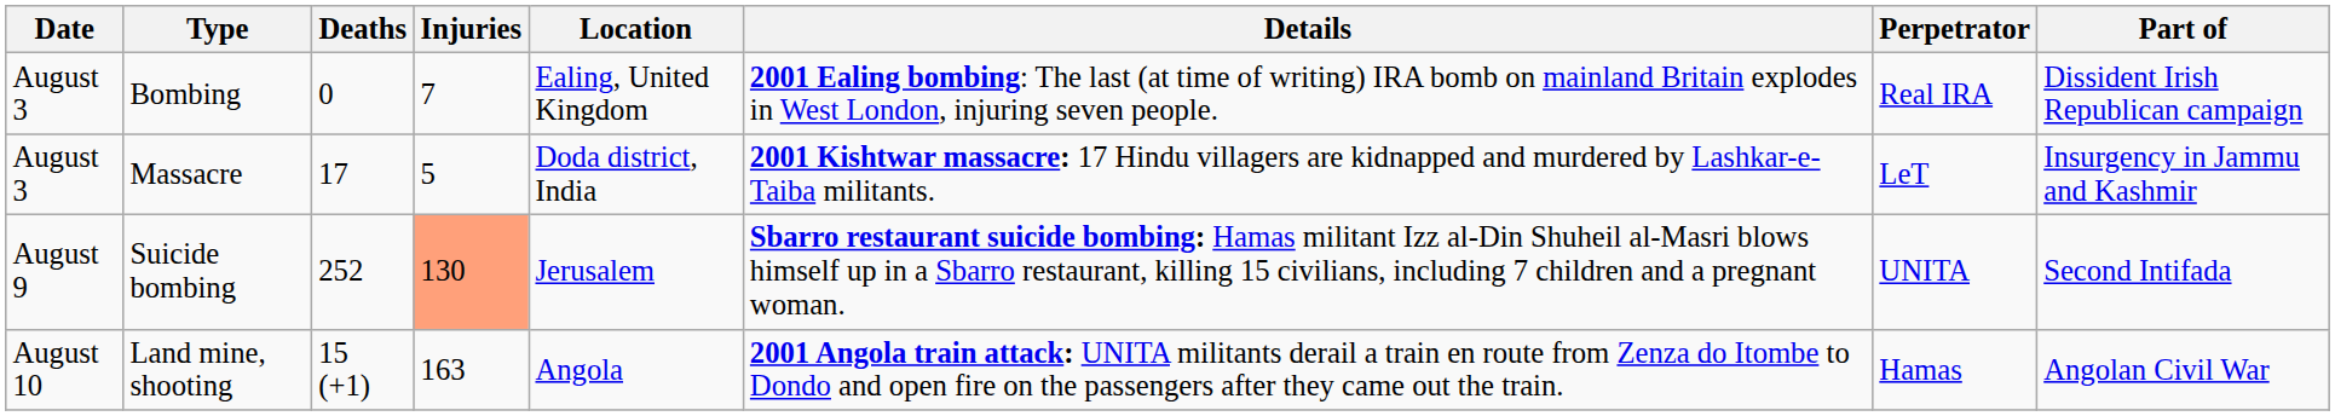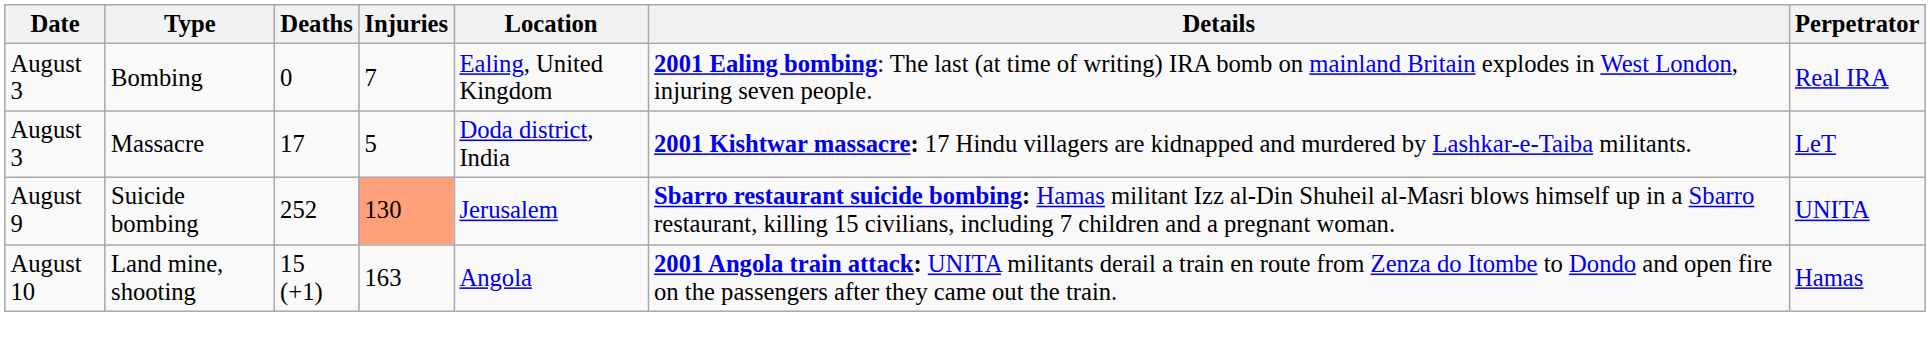- column: Part of | Dissident Irish Republican campaign | Insurgency in Jammu and Kashmir | Second Intifada | Angolan Civil War
